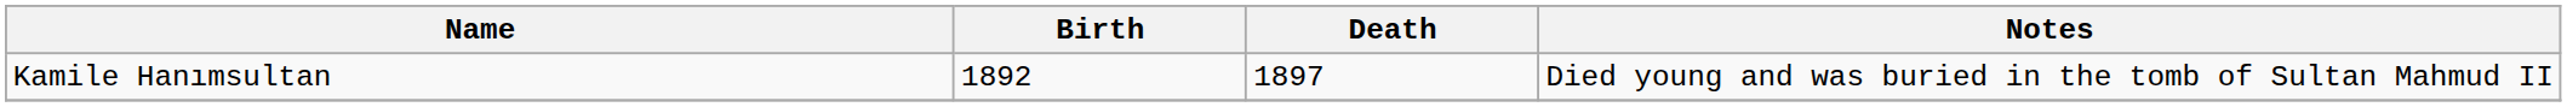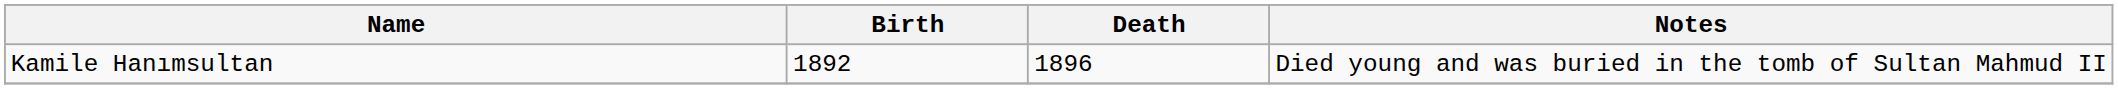Kamile Hanımsultan | Death: 1897 -> 1896
